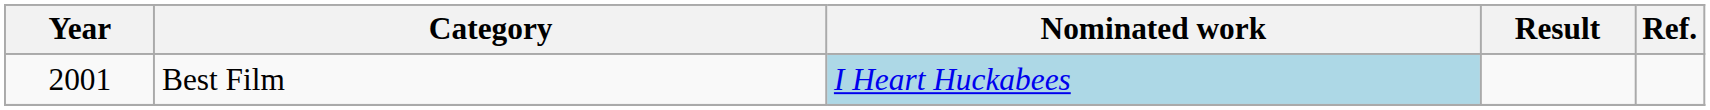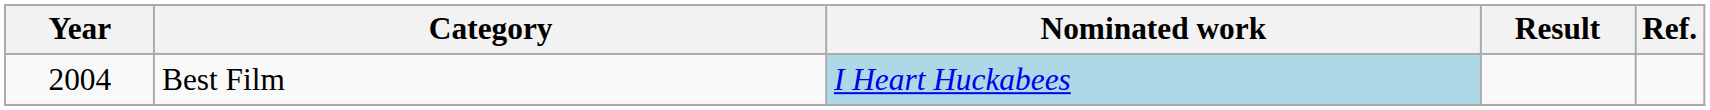Best Film | Year: 2001 -> 2004
